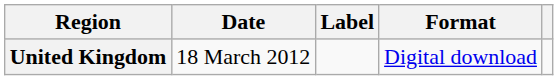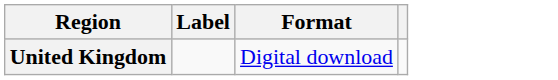- column: Date | 18 March 2012
